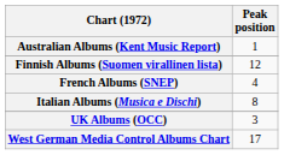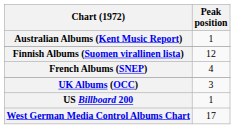- row: Italian Albums (Musica e Dischi) | 8
+ row: US Billboard 200 | 1
